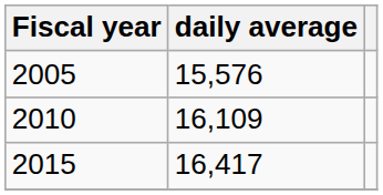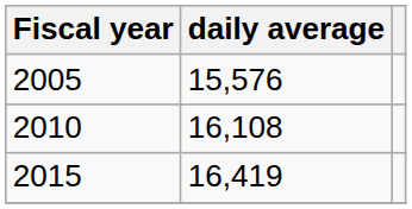2010 | daily average: 16,109 -> 16,108
2015 | daily average: 16,417 -> 16,419
